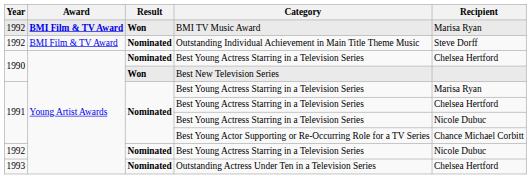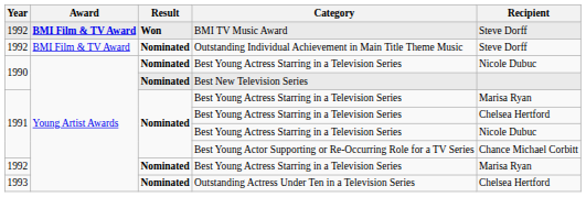BMI TV Music Award | Recipient: Marisa Ryan -> Steve Dorff
1990 / Best Young Actress Starring in a Television Series | Recipient: Chelsea Hertford -> Nicole Dubuc
Best New Television Series | Result: Won -> Nominated
1992 / Best Young Actress Starring in a Television Series | Recipient: Nicole Dubuc -> Marisa Ryan
